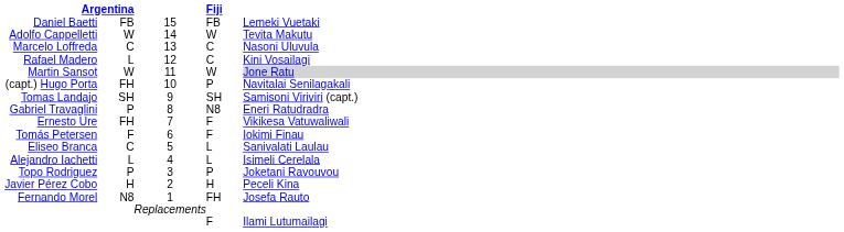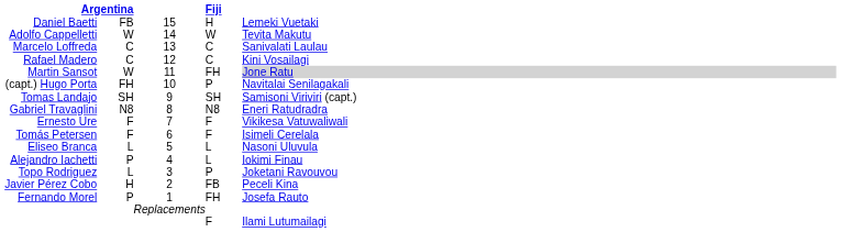Daniel Baetti | column 4: FB -> H
Marcelo Loffreda | column 5: Nasoni Uluvula -> Sanivalati Laulau
Rafael Madero | column 2: L -> C
Martin Sansot | column 4: W -> FH
Gabriel Travaglini | column 2: P -> N8
Ernesto Ure | column 2: FH -> F
Tomás Petersen | column 5: Iokimi Finau -> Isimeli Cerelala
Eliseo Branca | column 2: C -> L
Eliseo Branca | column 5: Sanivalati Laulau -> Nasoni Uluvula
Alejandro Iachetti | column 2: L -> P
Alejandro Iachetti | column 5: Isimeli Cerelala -> Iokimi Finau
Topo Rodriguez | column 2: P -> L
Javier Pérez Cobo | column 4: H -> FB
Fernando Morel | column 2: N8 -> P
